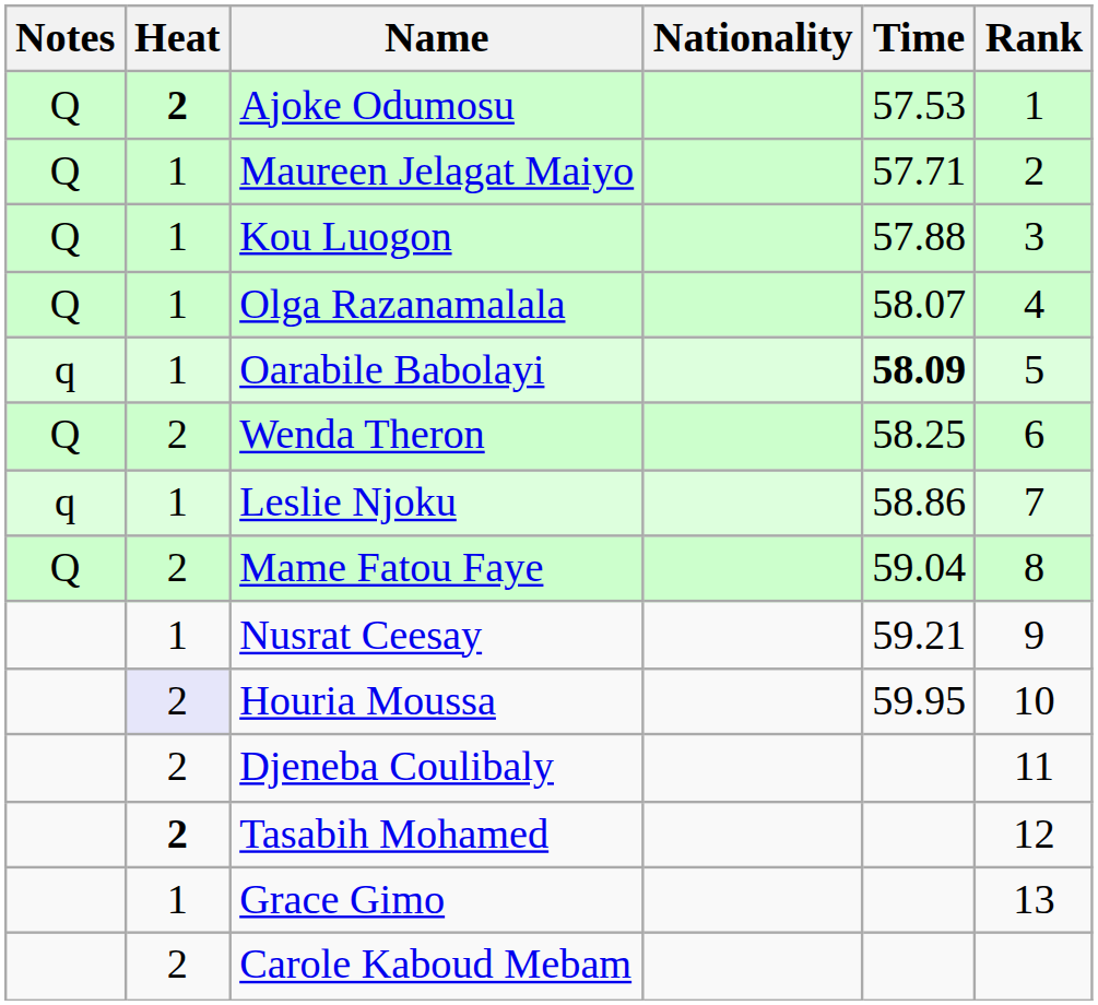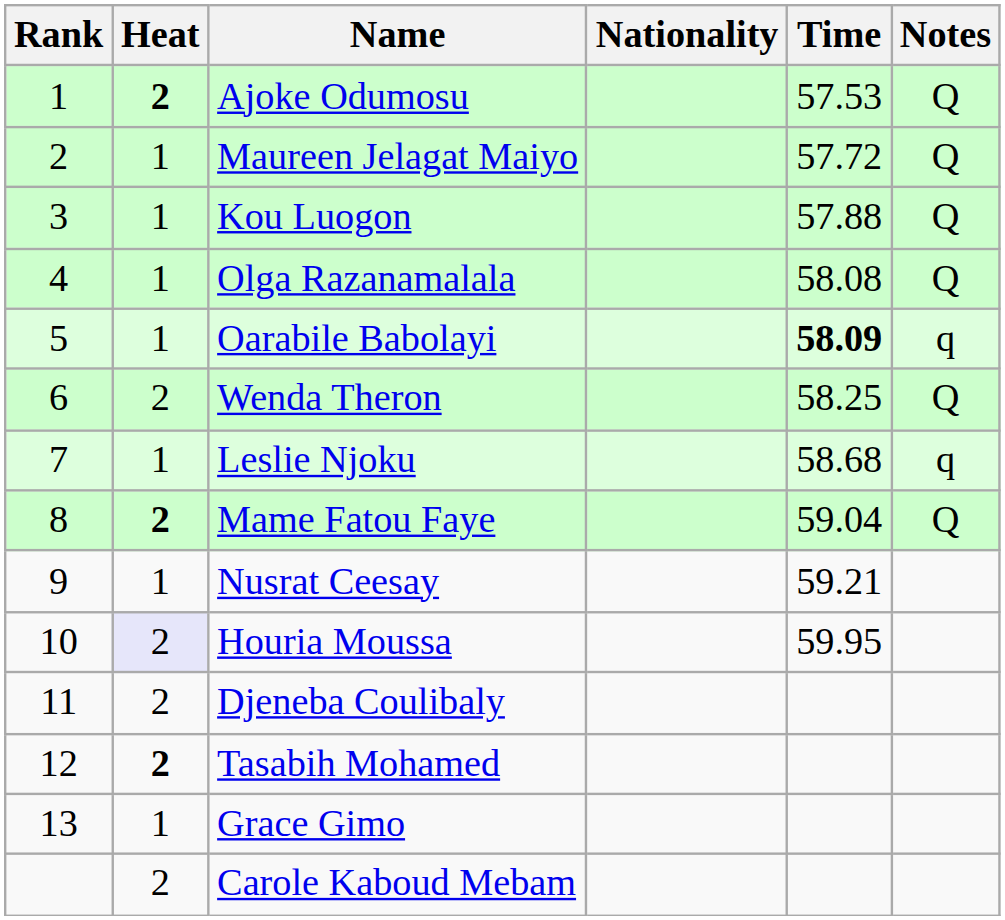columns swapped: Rank <-> Notes
Maureen Jelagat Maiyo | Time: 57.71 -> 57.72
Olga Razanamalala | Time: 58.07 -> 58.08
Leslie Njoku | Time: 58.86 -> 58.68
Mame Fatou Faye | Heat: normal -> bold
